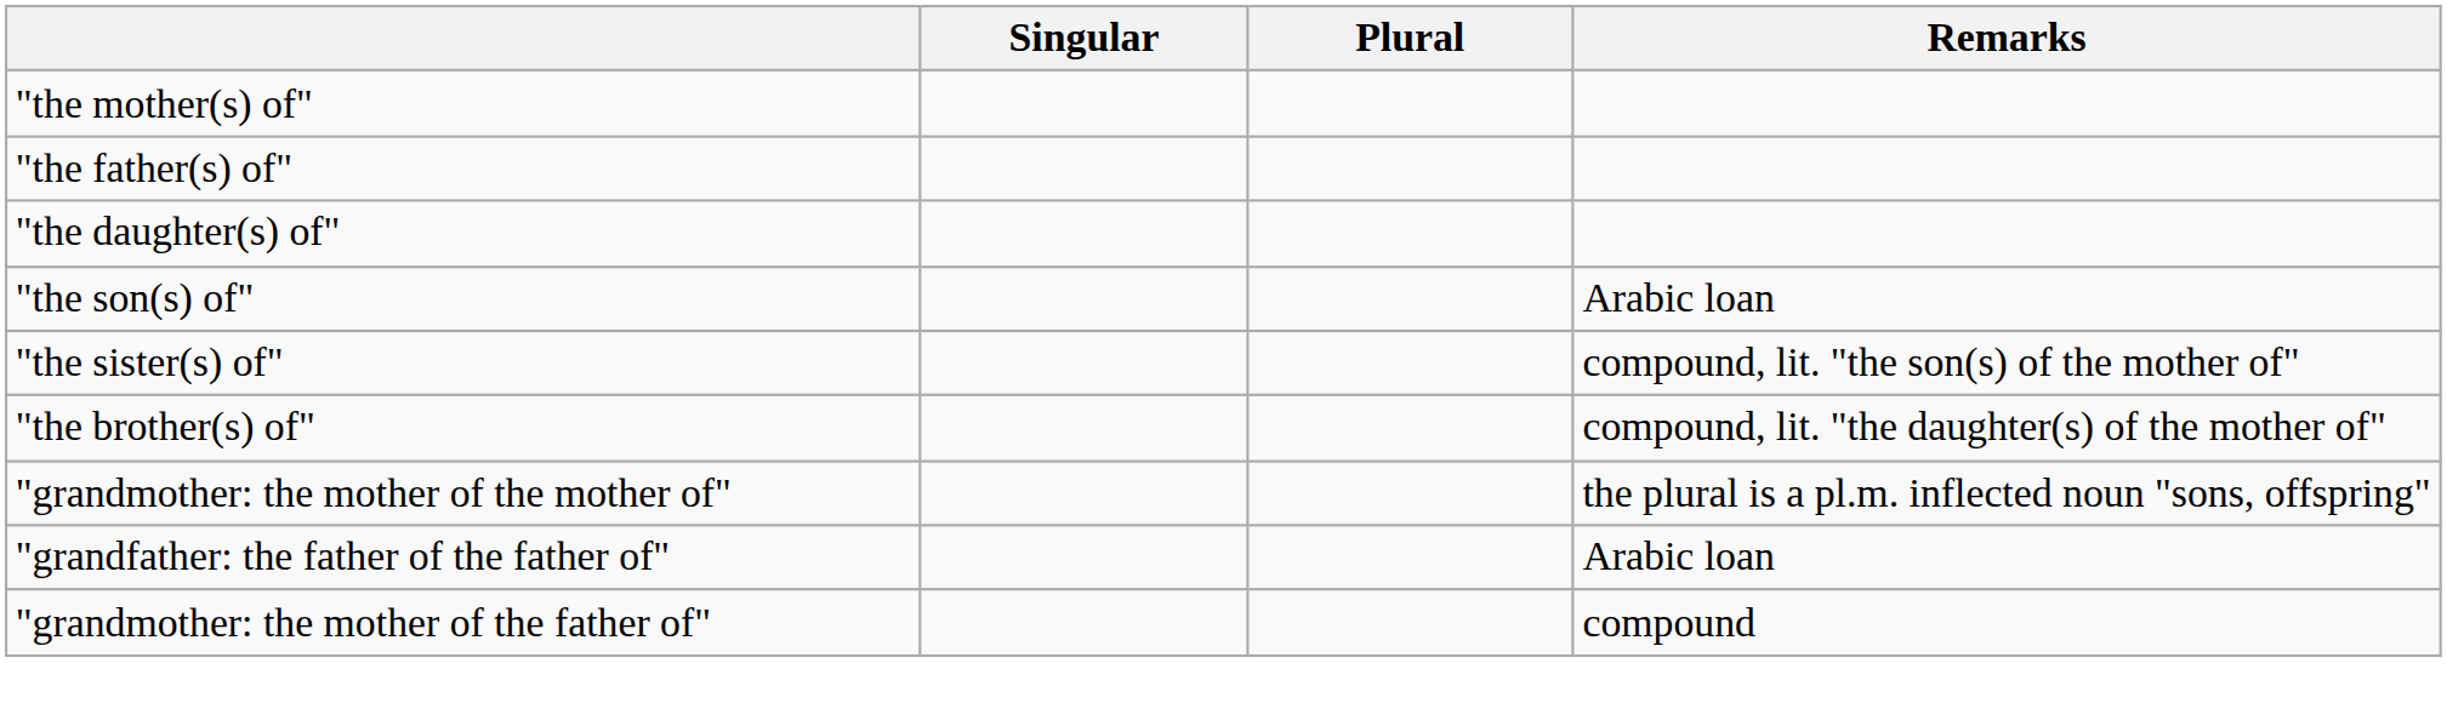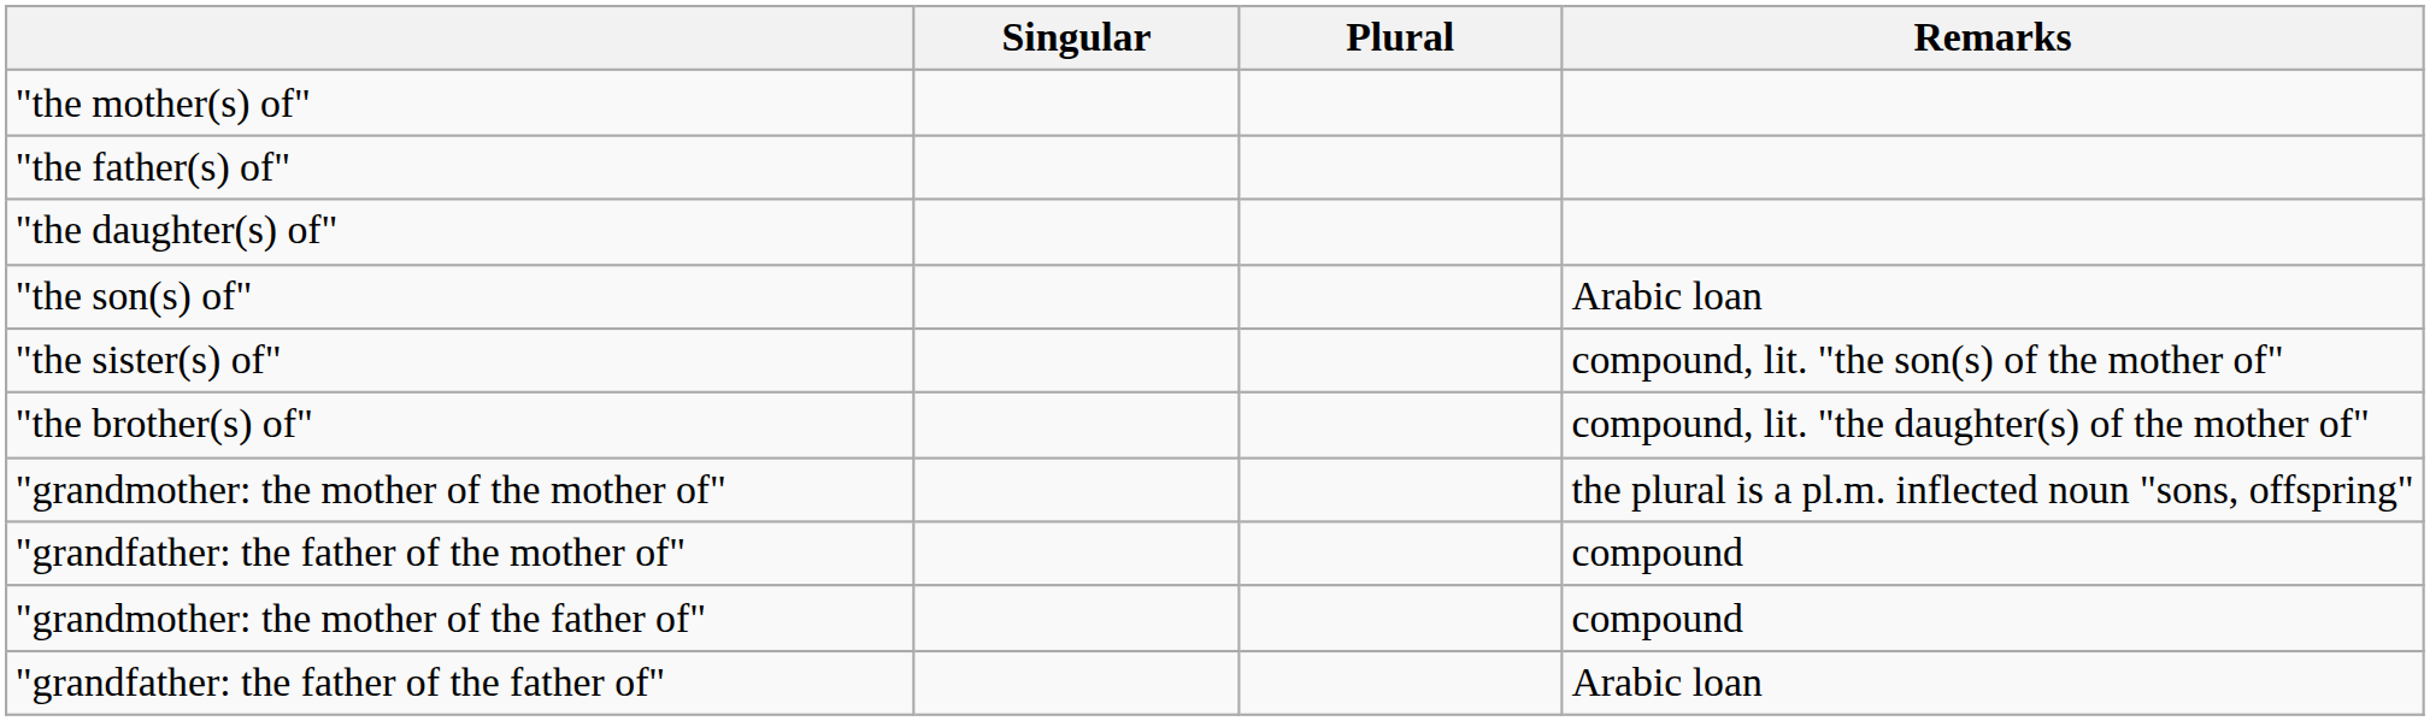+ row: "grandfather: the father of the mother of" | compound
rows swapped: "grandmother: the mother of the father of" <-> "grandfather: the father of the father of"
